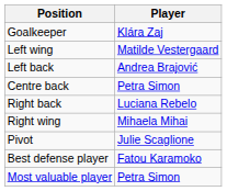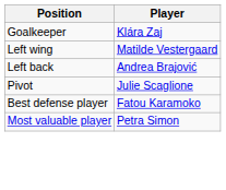- row: Centre back | Petra Simon
- row: Right back | Luciana Rebelo
- row: Right wing | Mihaela Mihai
